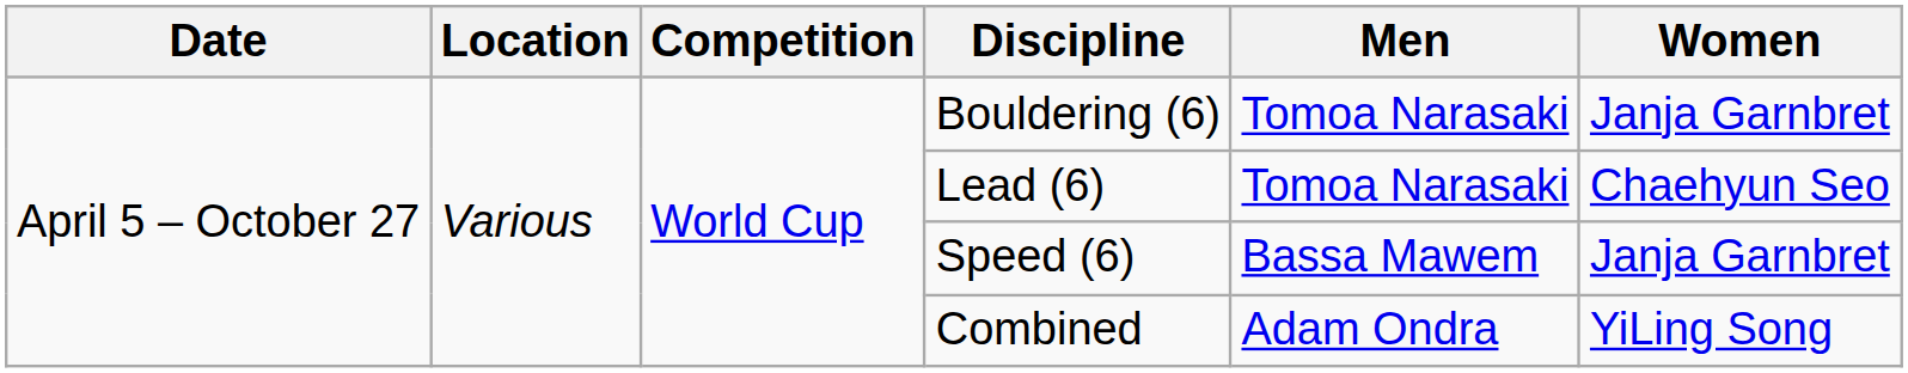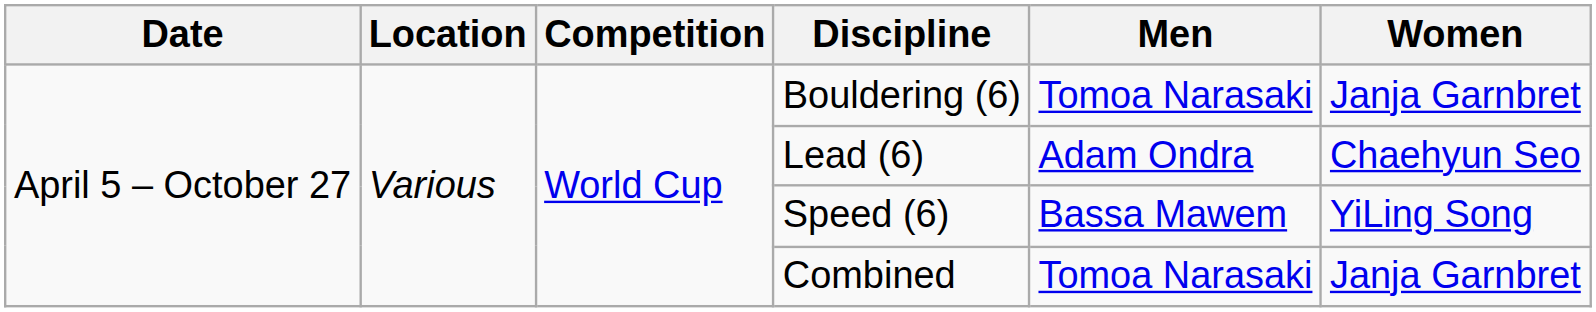Lead (6) | Men: Tomoa Narasaki -> Adam Ondra
Speed (6) | Women: Janja Garnbret -> YiLing Song
Combined | Men: Adam Ondra -> Tomoa Narasaki
Combined | Women: YiLing Song -> Janja Garnbret
